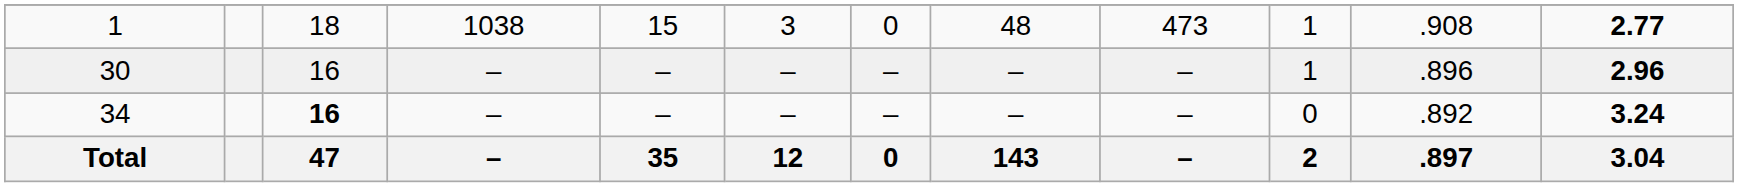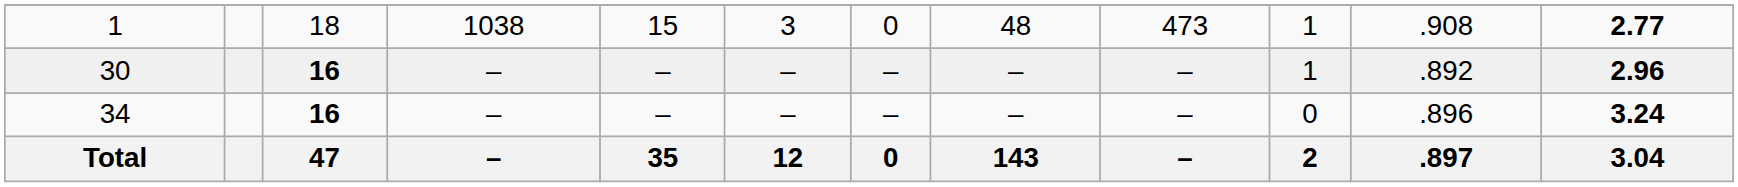30 | column 3: normal -> bold
30 | column 11: .896 -> .892
34 | column 11: .892 -> .896
